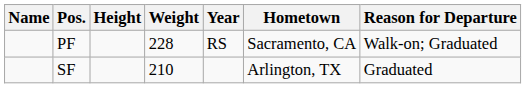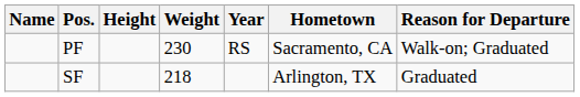PF | Weight: 228 -> 230
SF | Weight: 210 -> 218
